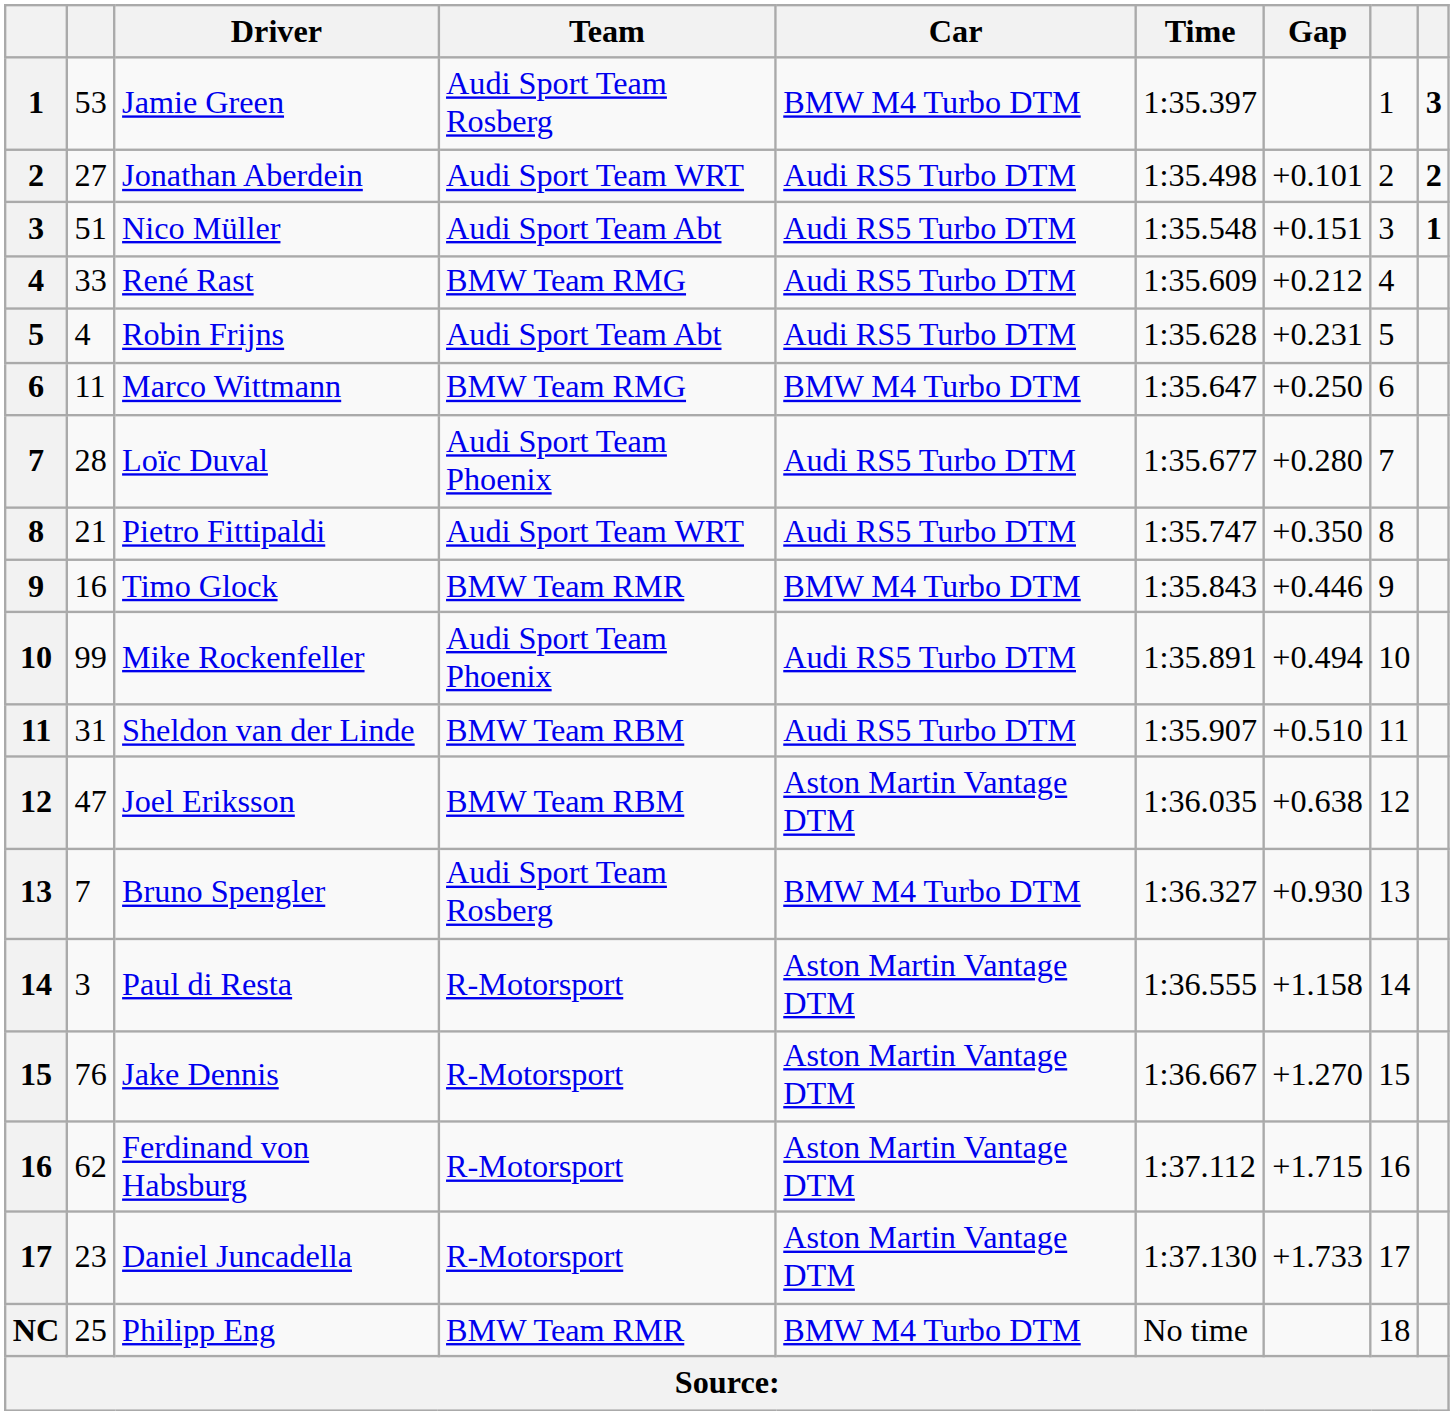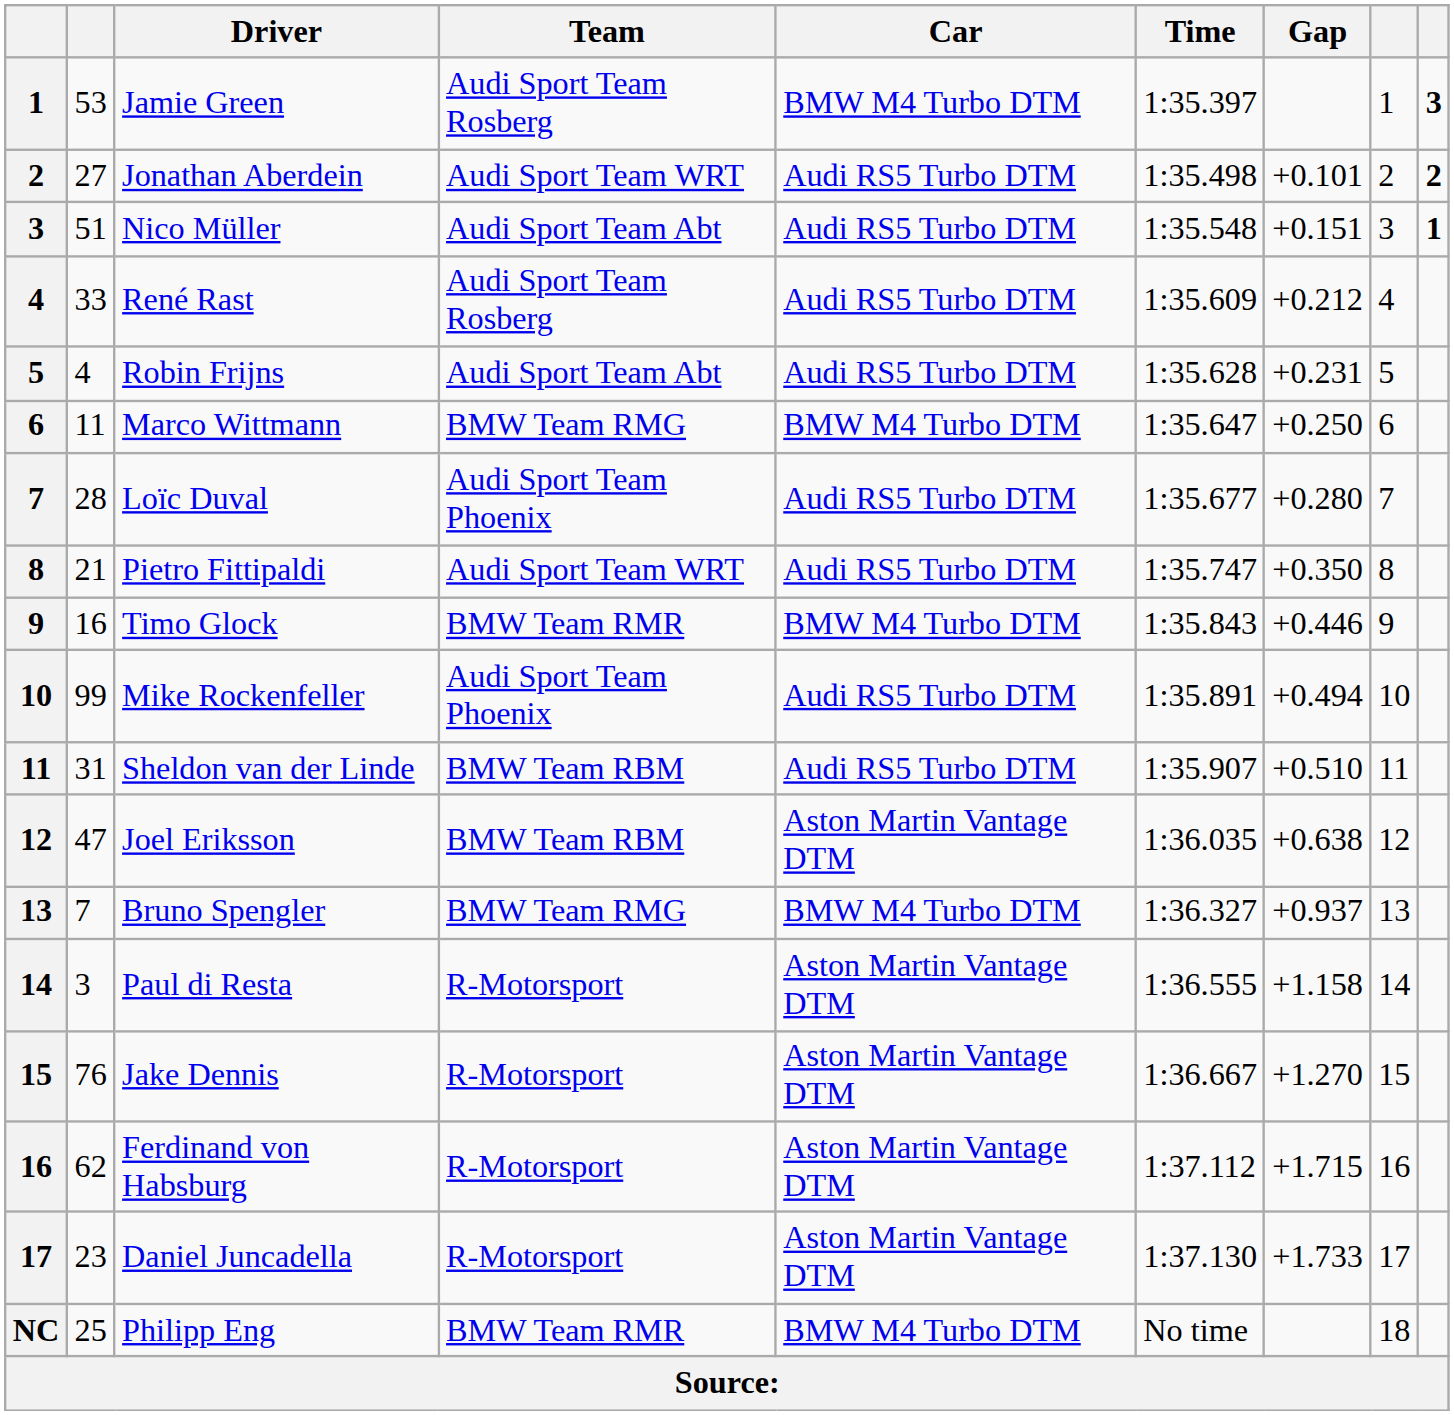René Rast | Team: BMW Team RMG -> Audi Sport Team Rosberg
Bruno Spengler | Team: Audi Sport Team Rosberg -> BMW Team RMG
Bruno Spengler | Gap: +0.930 -> +0.937
